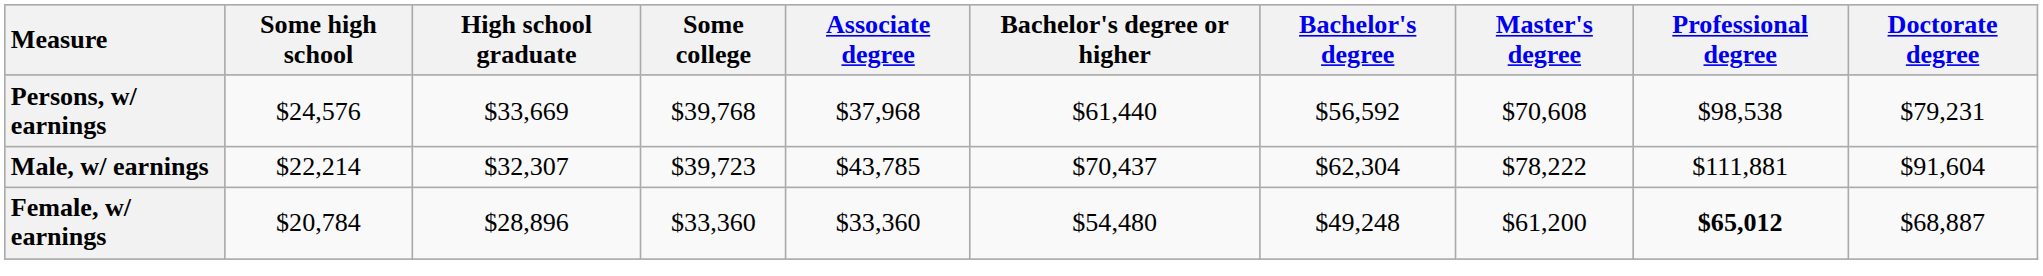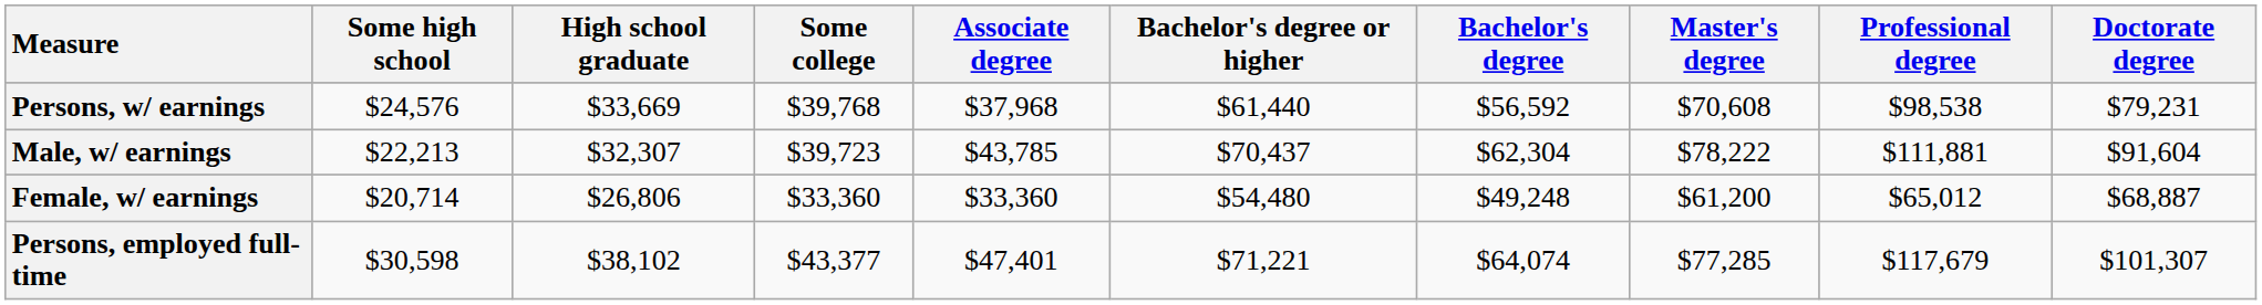Male, w/ earnings | Some high school: $22,214 -> $22,213
Female, w/ earnings | Some high school: $20,784 -> $20,714
Female, w/ earnings | High school graduate: $28,896 -> $26,806
Female, w/ earnings | Professional degree: bold -> normal
+ row: Persons, employed full-time | $30,598 | $38,102 | $43,377 | $47,401 | $71,221 | $64,074 | $77,285 | $117,679 | $101,307
